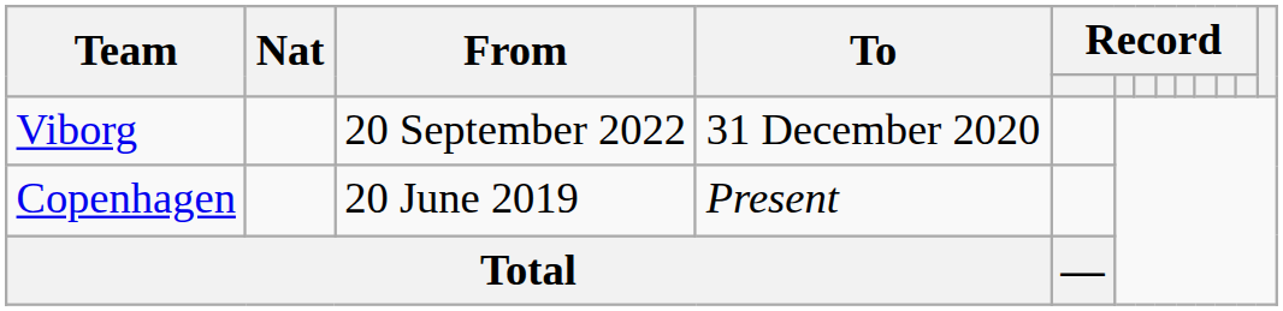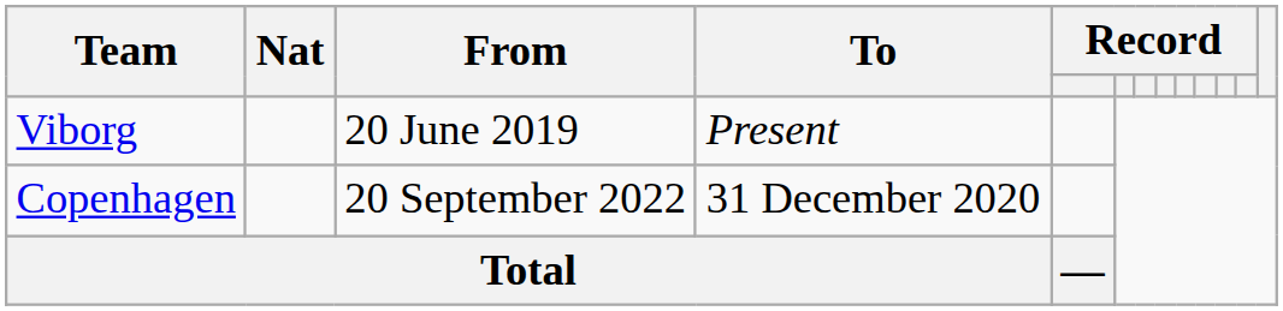Viborg | From: 20 September 2022 -> 20 June 2019
Viborg | To: 31 December 2020 -> Present
Copenhagen | From: 20 June 2019 -> 20 September 2022
Copenhagen | To: Present -> 31 December 2020
